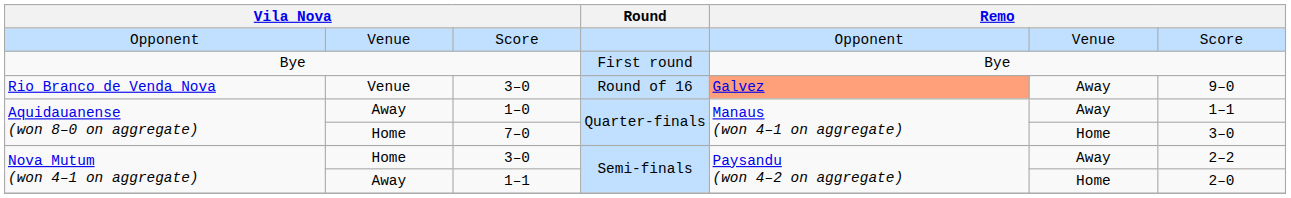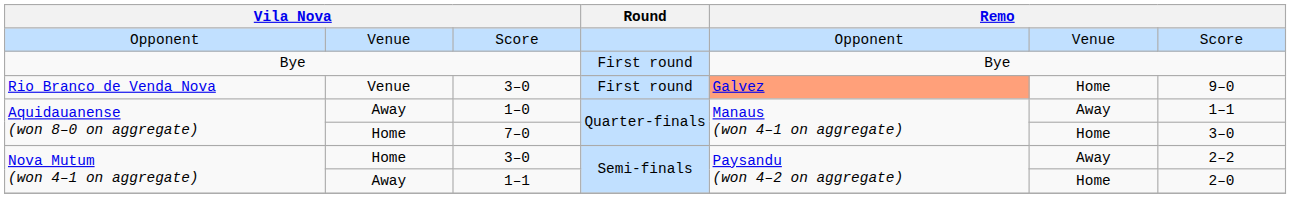Rio Branco de Venda Nova / 3–0 | Round: Round of 16 -> First round
Rio Branco de Venda Nova / 3–0 | column 6: Away -> Home
